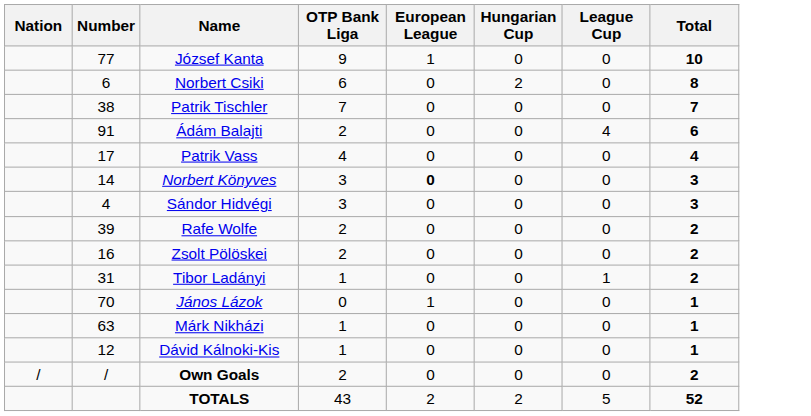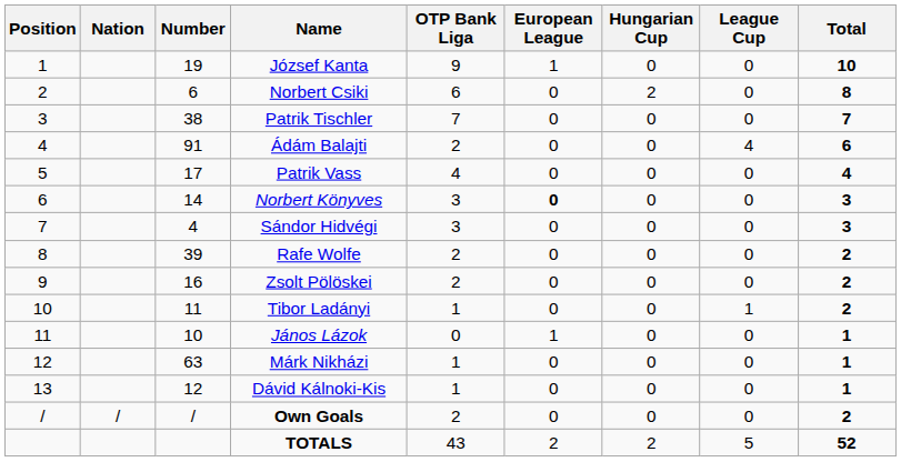+ column: Position | 1 | 2 | 3 | 4 | 5 | 6 | 7 | 8 | 9 | 10 | 11 | 12 | 13 | /
József Kanta | Number: 77 -> 19
Tibor Ladányi | Number: 31 -> 11
János Lázok | Number: 70 -> 10
